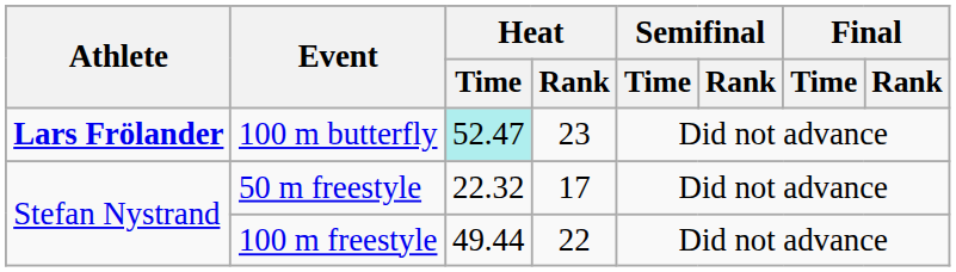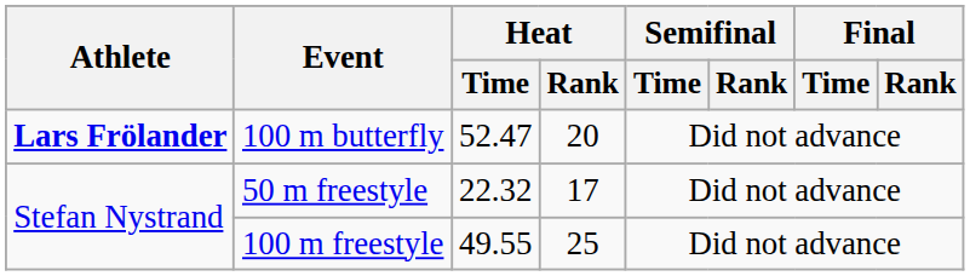100 m butterfly | Heat / Time: paleturquoise background -> no background
100 m butterfly | Heat / Rank: 23 -> 20
100 m freestyle | Heat / Time: 49.44 -> 49.55
100 m freestyle | Heat / Rank: 22 -> 25
